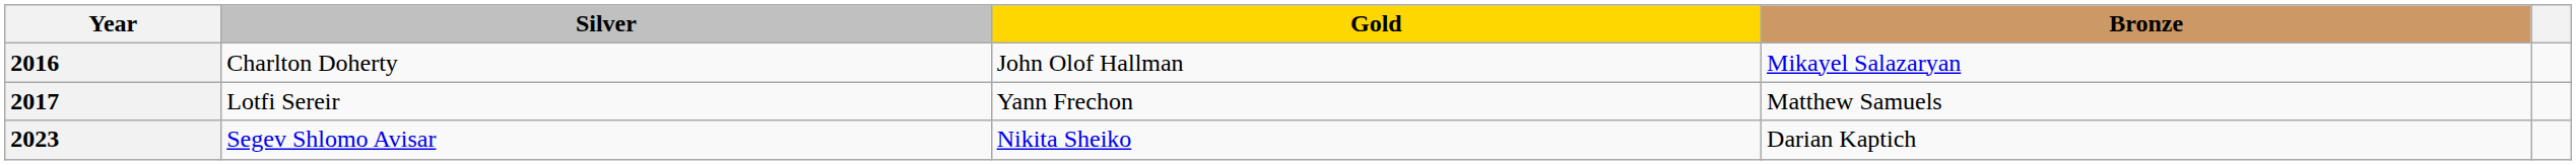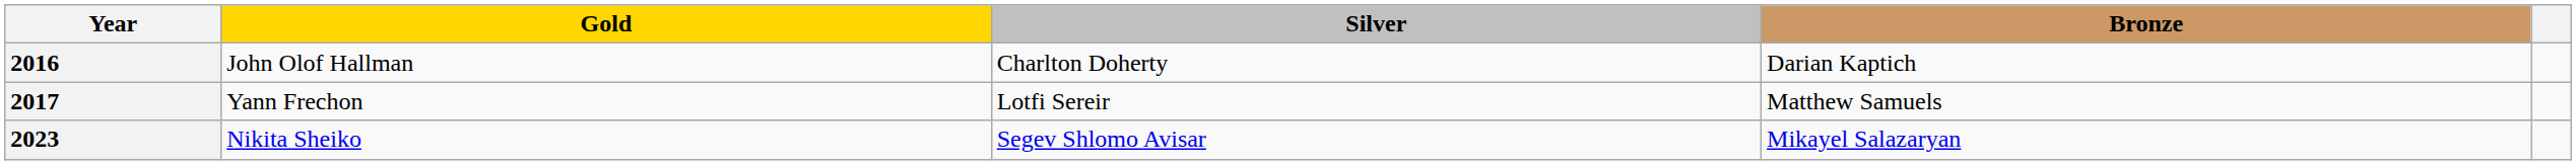columns swapped: Gold <-> Silver
2016 | Bronze: Mikayel Salazaryan -> Darian Kaptich
2023 | Bronze: Darian Kaptich -> Mikayel Salazaryan
